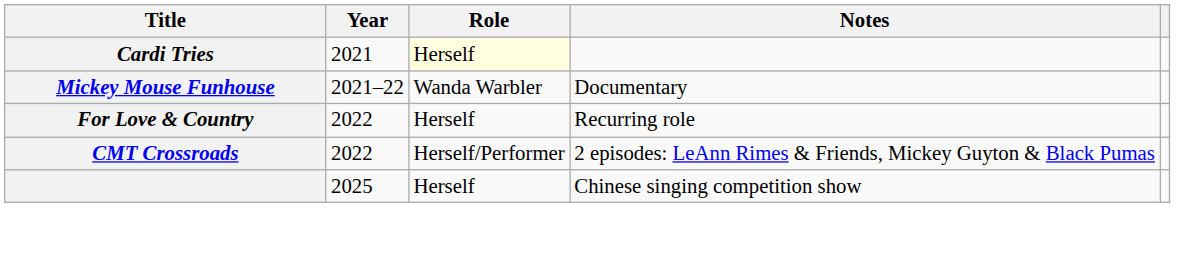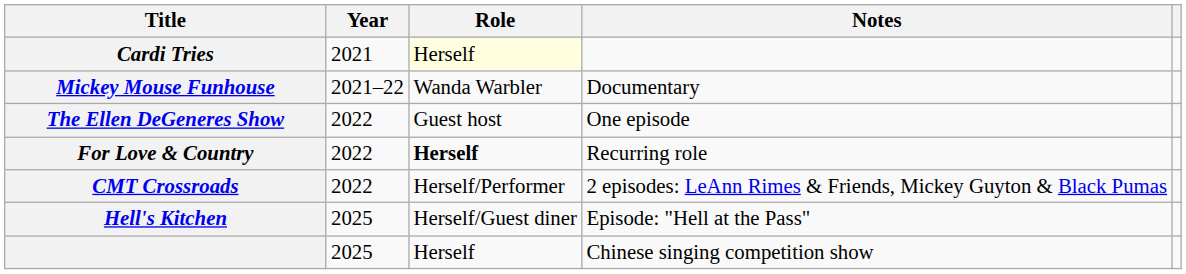+ row: The Ellen DeGeneres Show | 2022 | Guest host | One episode
For Love & Country | Role: normal -> bold
+ row: Hell's Kitchen | 2025 | Herself/Guest diner | Episode: "Hell at the Pass"
